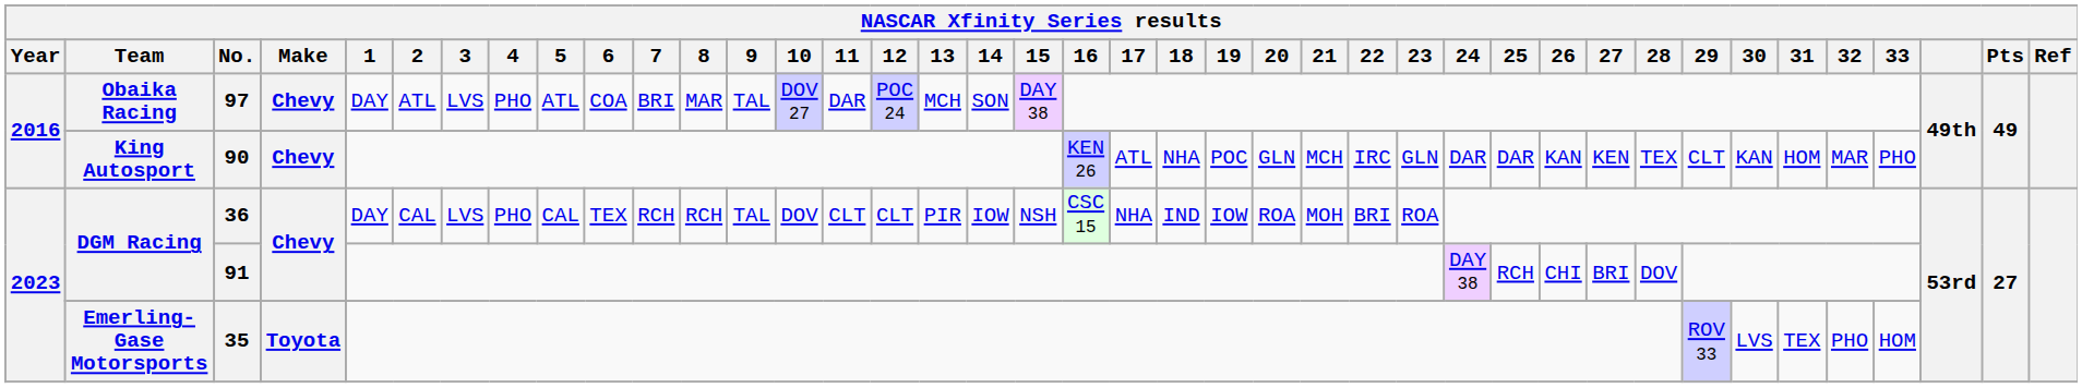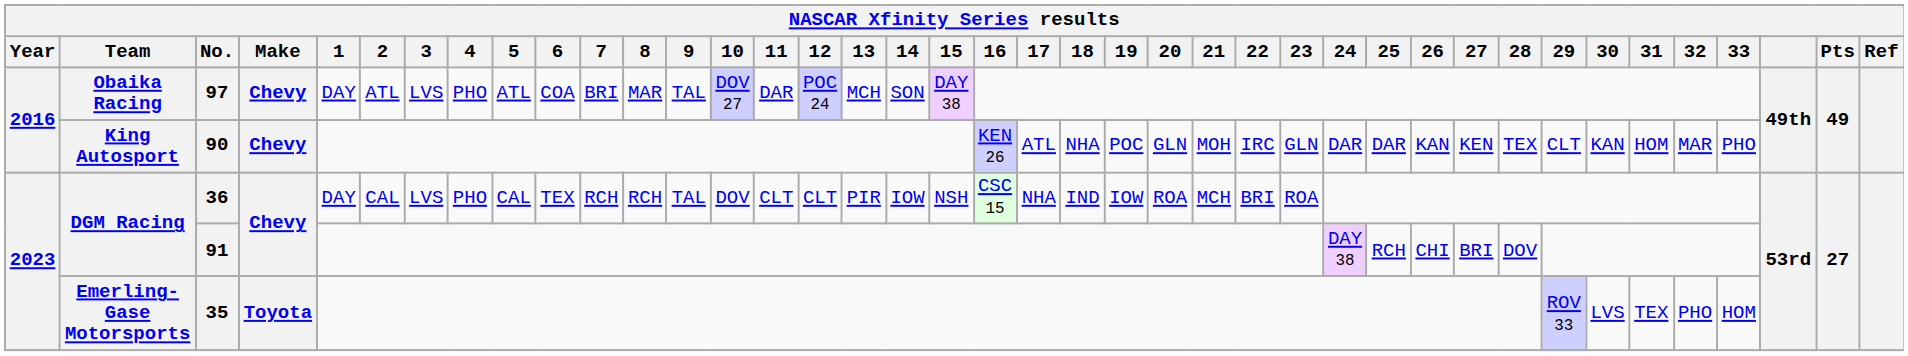90 | 21: MCH -> MOH
36 | 21: MOH -> MCH
